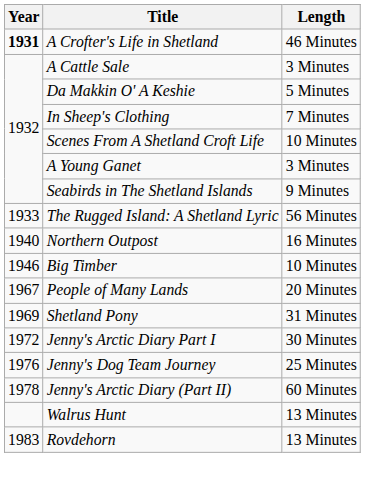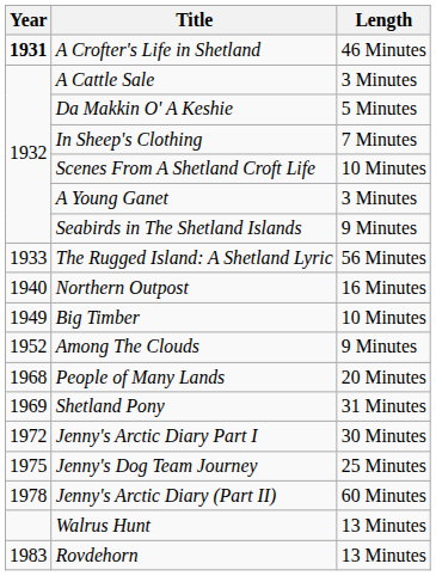Big Timber | Year: 1946 -> 1949
+ row: 1952 | Among The Clouds | 9 Minutes
People of Many Lands | Year: 1967 -> 1968
Jenny's Dog Team Journey | Year: 1976 -> 1975
